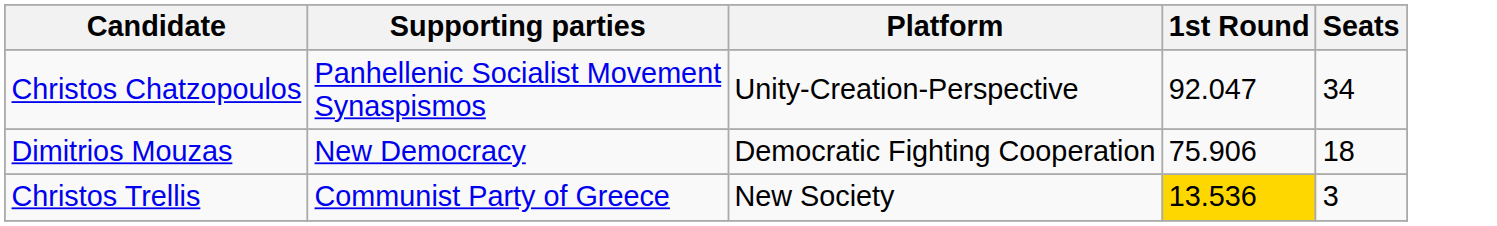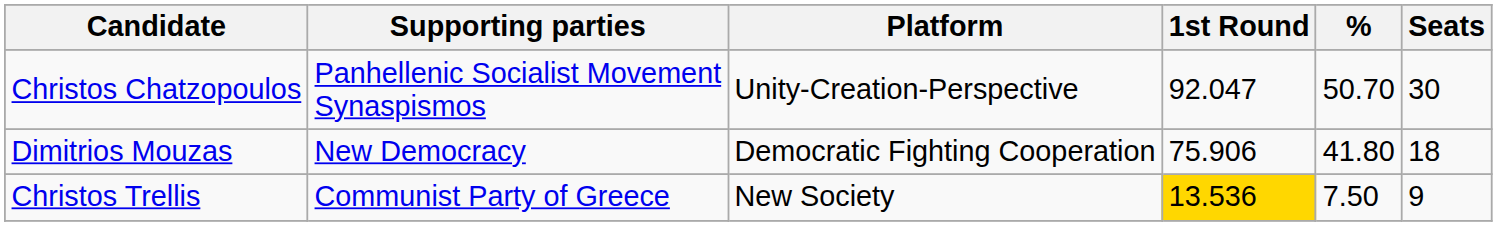+ column: % | 50.70 | 41.80 | 7.50
Christos Chatzopoulos | Seats: 34 -> 30
Christos Trellis | Seats: 3 -> 9
